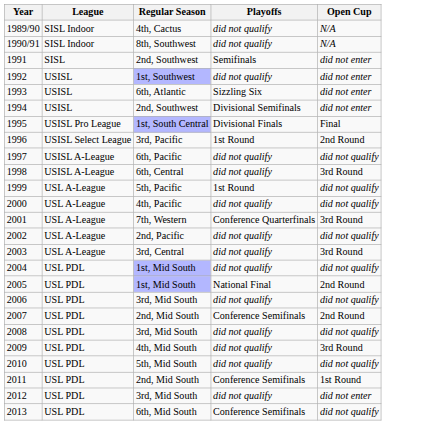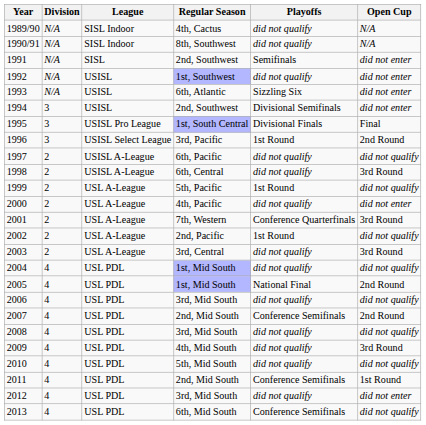+ column: Division | N/A | N/A | N/A | N/A | N/A | 3 | 3 | 3 | 2 | 2 | 2 | 2 | 2 | 2 | 2 | 4 | 4 | 4 | 4 | 4 | 4 | 4 | 4 | 4 | 4
2000 | Open Cup: did not qualify -> did not enter
2002 | Playoffs: did not qualify -> 1st Round
